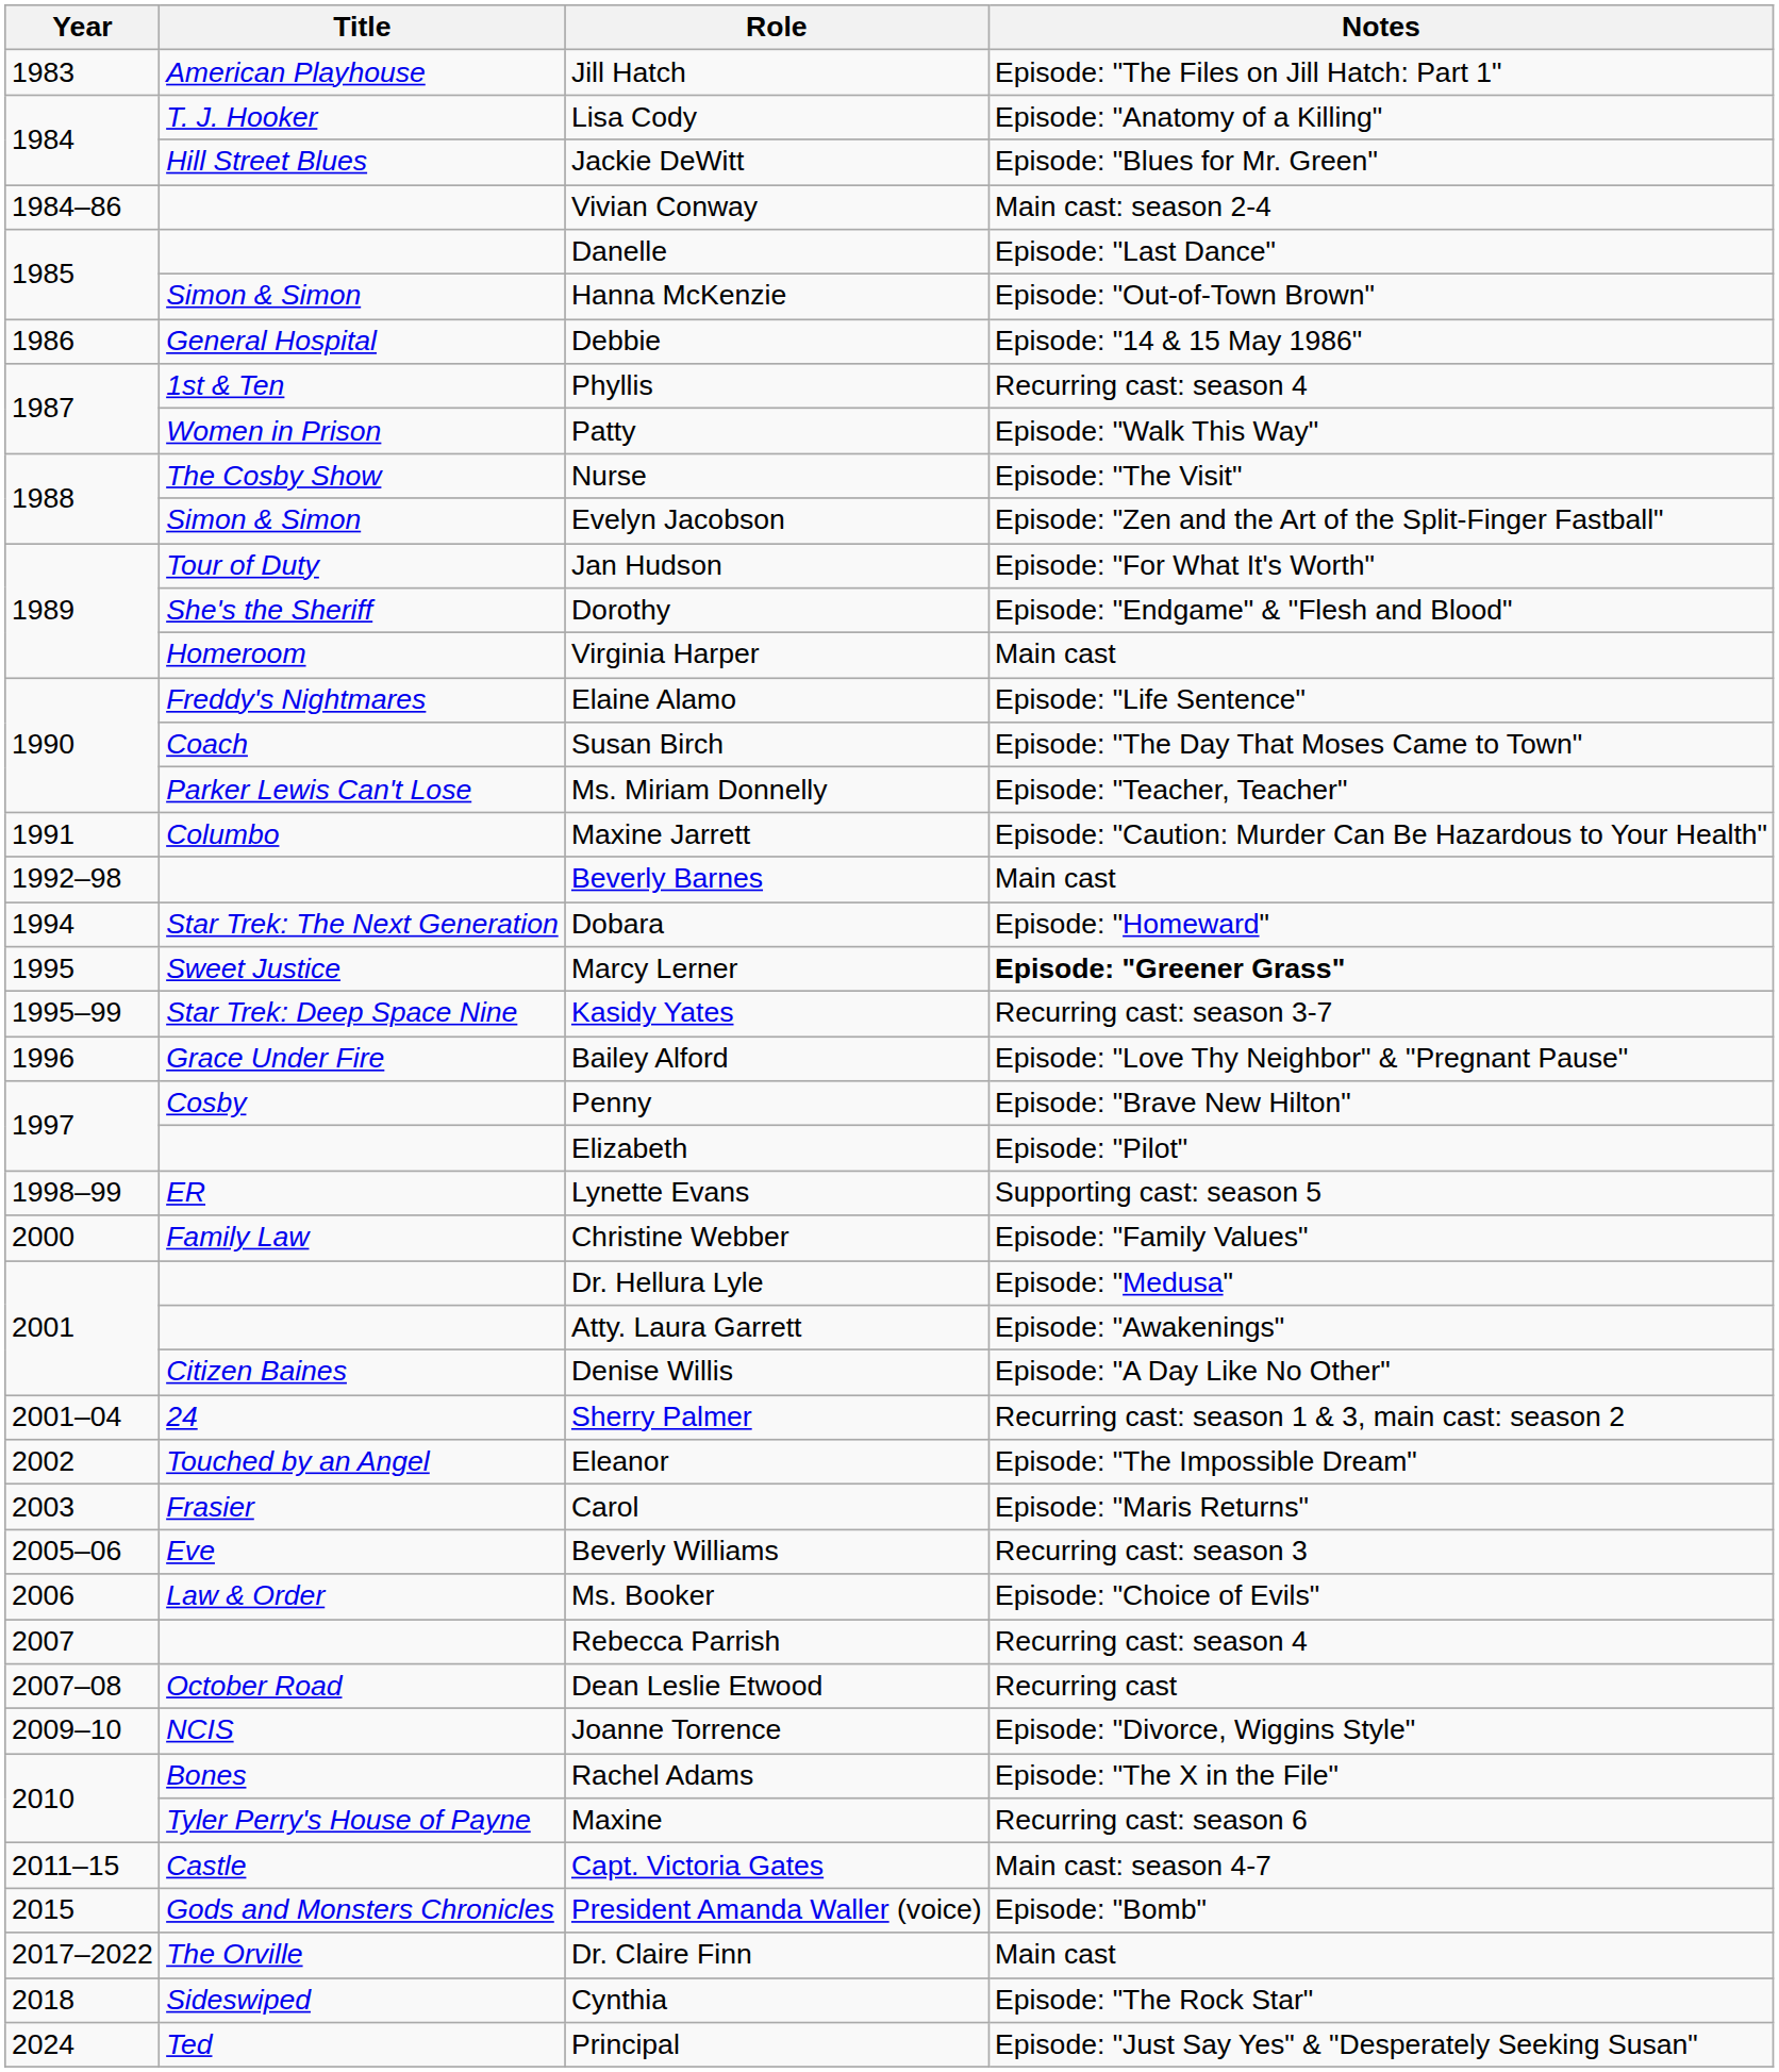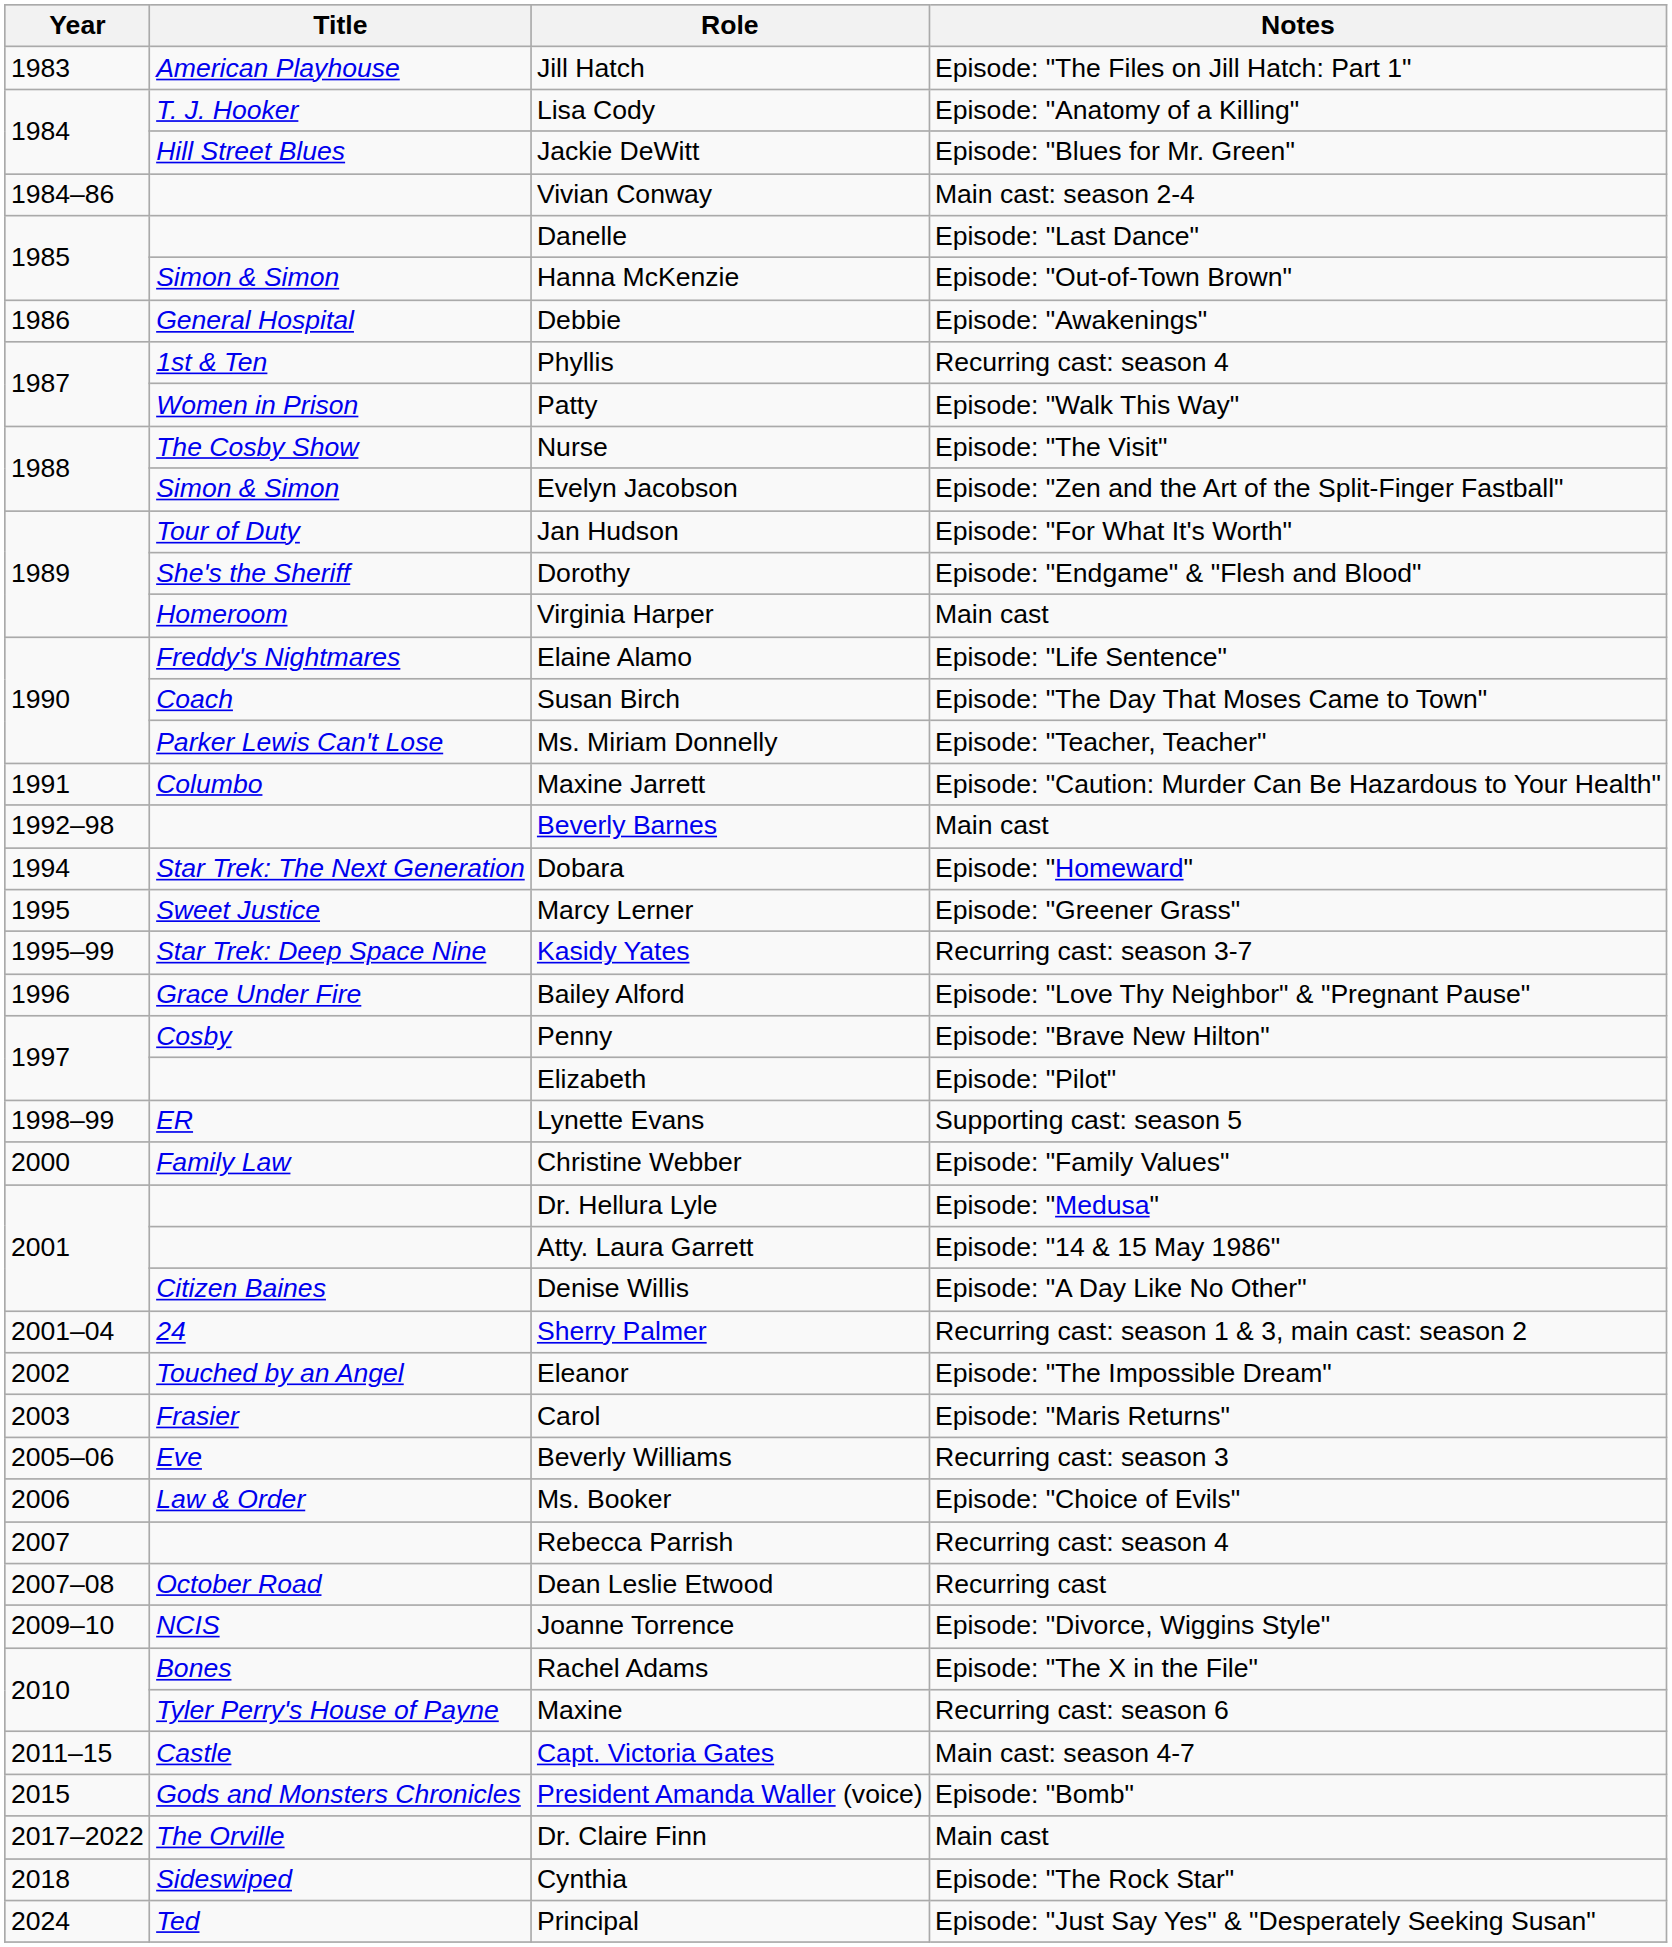Debbie | Notes: Episode: "14 & 15 May 1986" -> Episode: "Awakenings"
Marcy Lerner | Notes: bold -> normal
Atty. Laura Garrett | Notes: Episode: "Awakenings" -> Episode: "14 & 15 May 1986"
